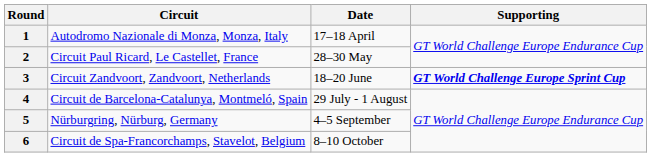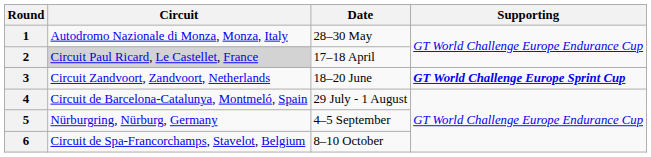1 | Date: 17–18 April -> 28–30 May
2 | Circuit: no background -> lightgrey background
2 | Date: 28–30 May -> 17–18 April
